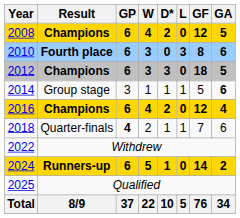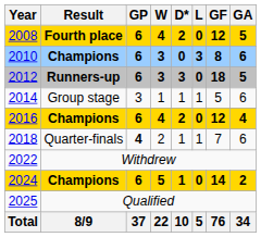2008 | Result: Champions -> Fourth place
2010 | Result: Fourth place -> Champions
2012 | Result: Champions -> Runners-up
2014 | GA: bold -> normal
2024 | Result: Runners-up -> Champions
